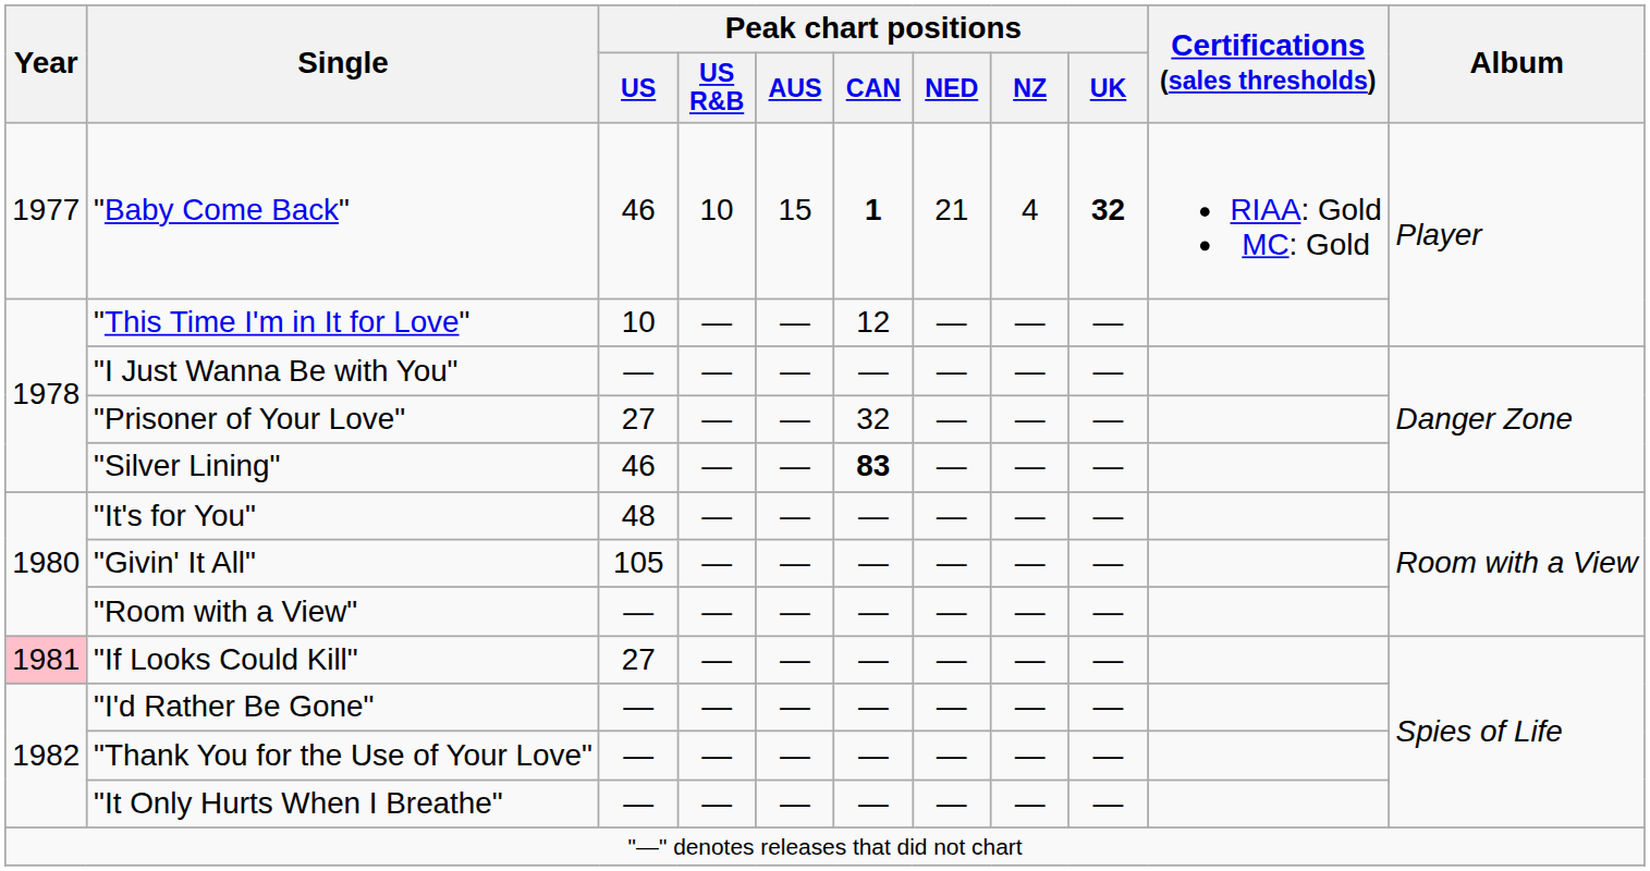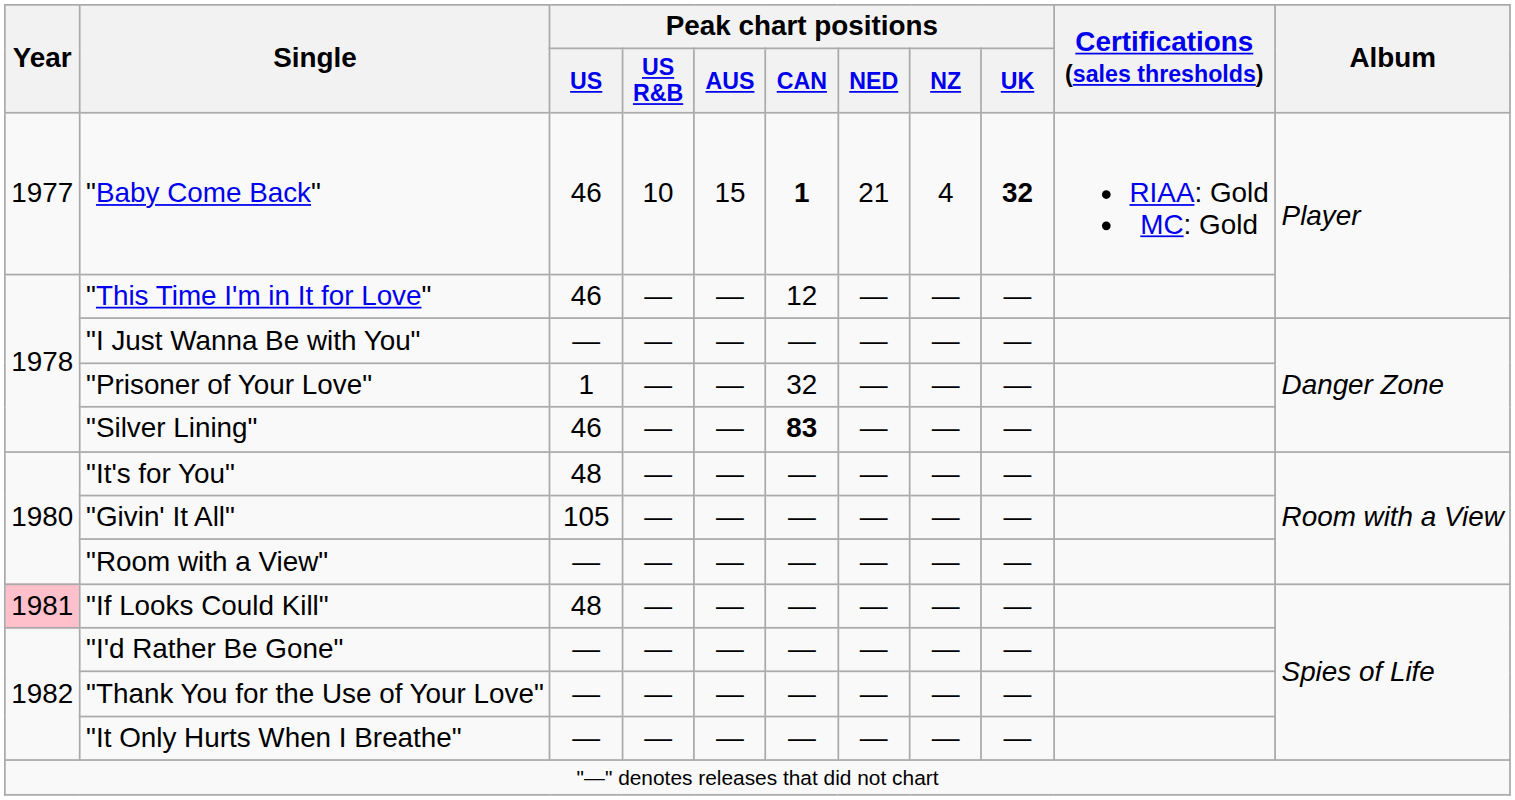"This Time I'm in It for Love" | Peak chart positions / US: 10 -> 46
"Prisoner of Your Love" | Peak chart positions / US: 27 -> 1
"If Looks Could Kill" | Peak chart positions / US: 27 -> 48
